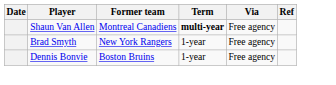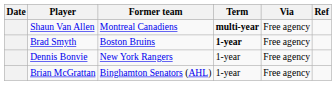Brad Smyth | Former team: New York Rangers -> Boston Bruins
Brad Smyth | Term: normal -> bold
Dennis Bonvie | Former team: Boston Bruins -> New York Rangers
+ row: Brian McGrattan | Binghamton Senators (AHL) | 1-year | Free agency
